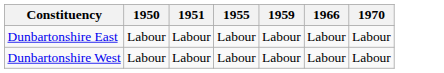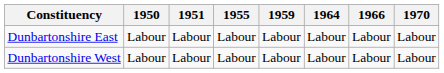+ column: 1964 | Labour | Labour
